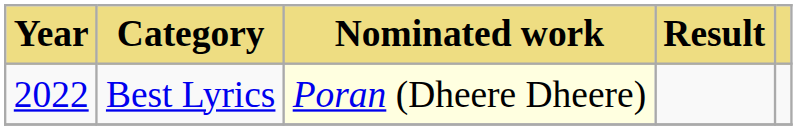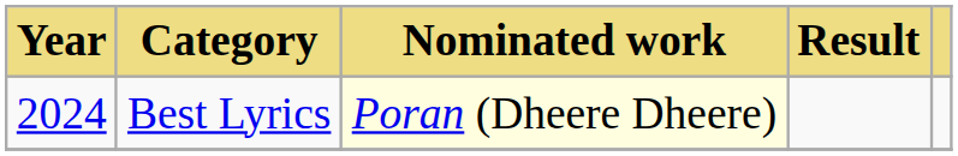Best Lyrics | Year: 2022 -> 2024
